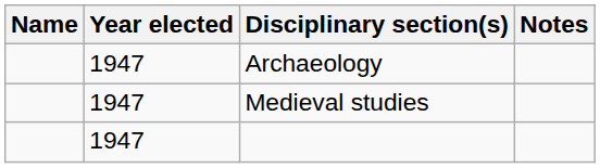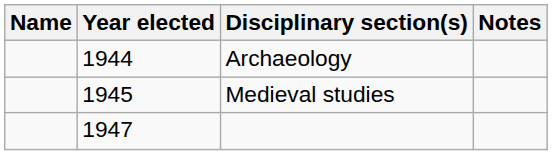Archaeology | Year elected: 1947 -> 1944
Medieval studies | Year elected: 1947 -> 1945
